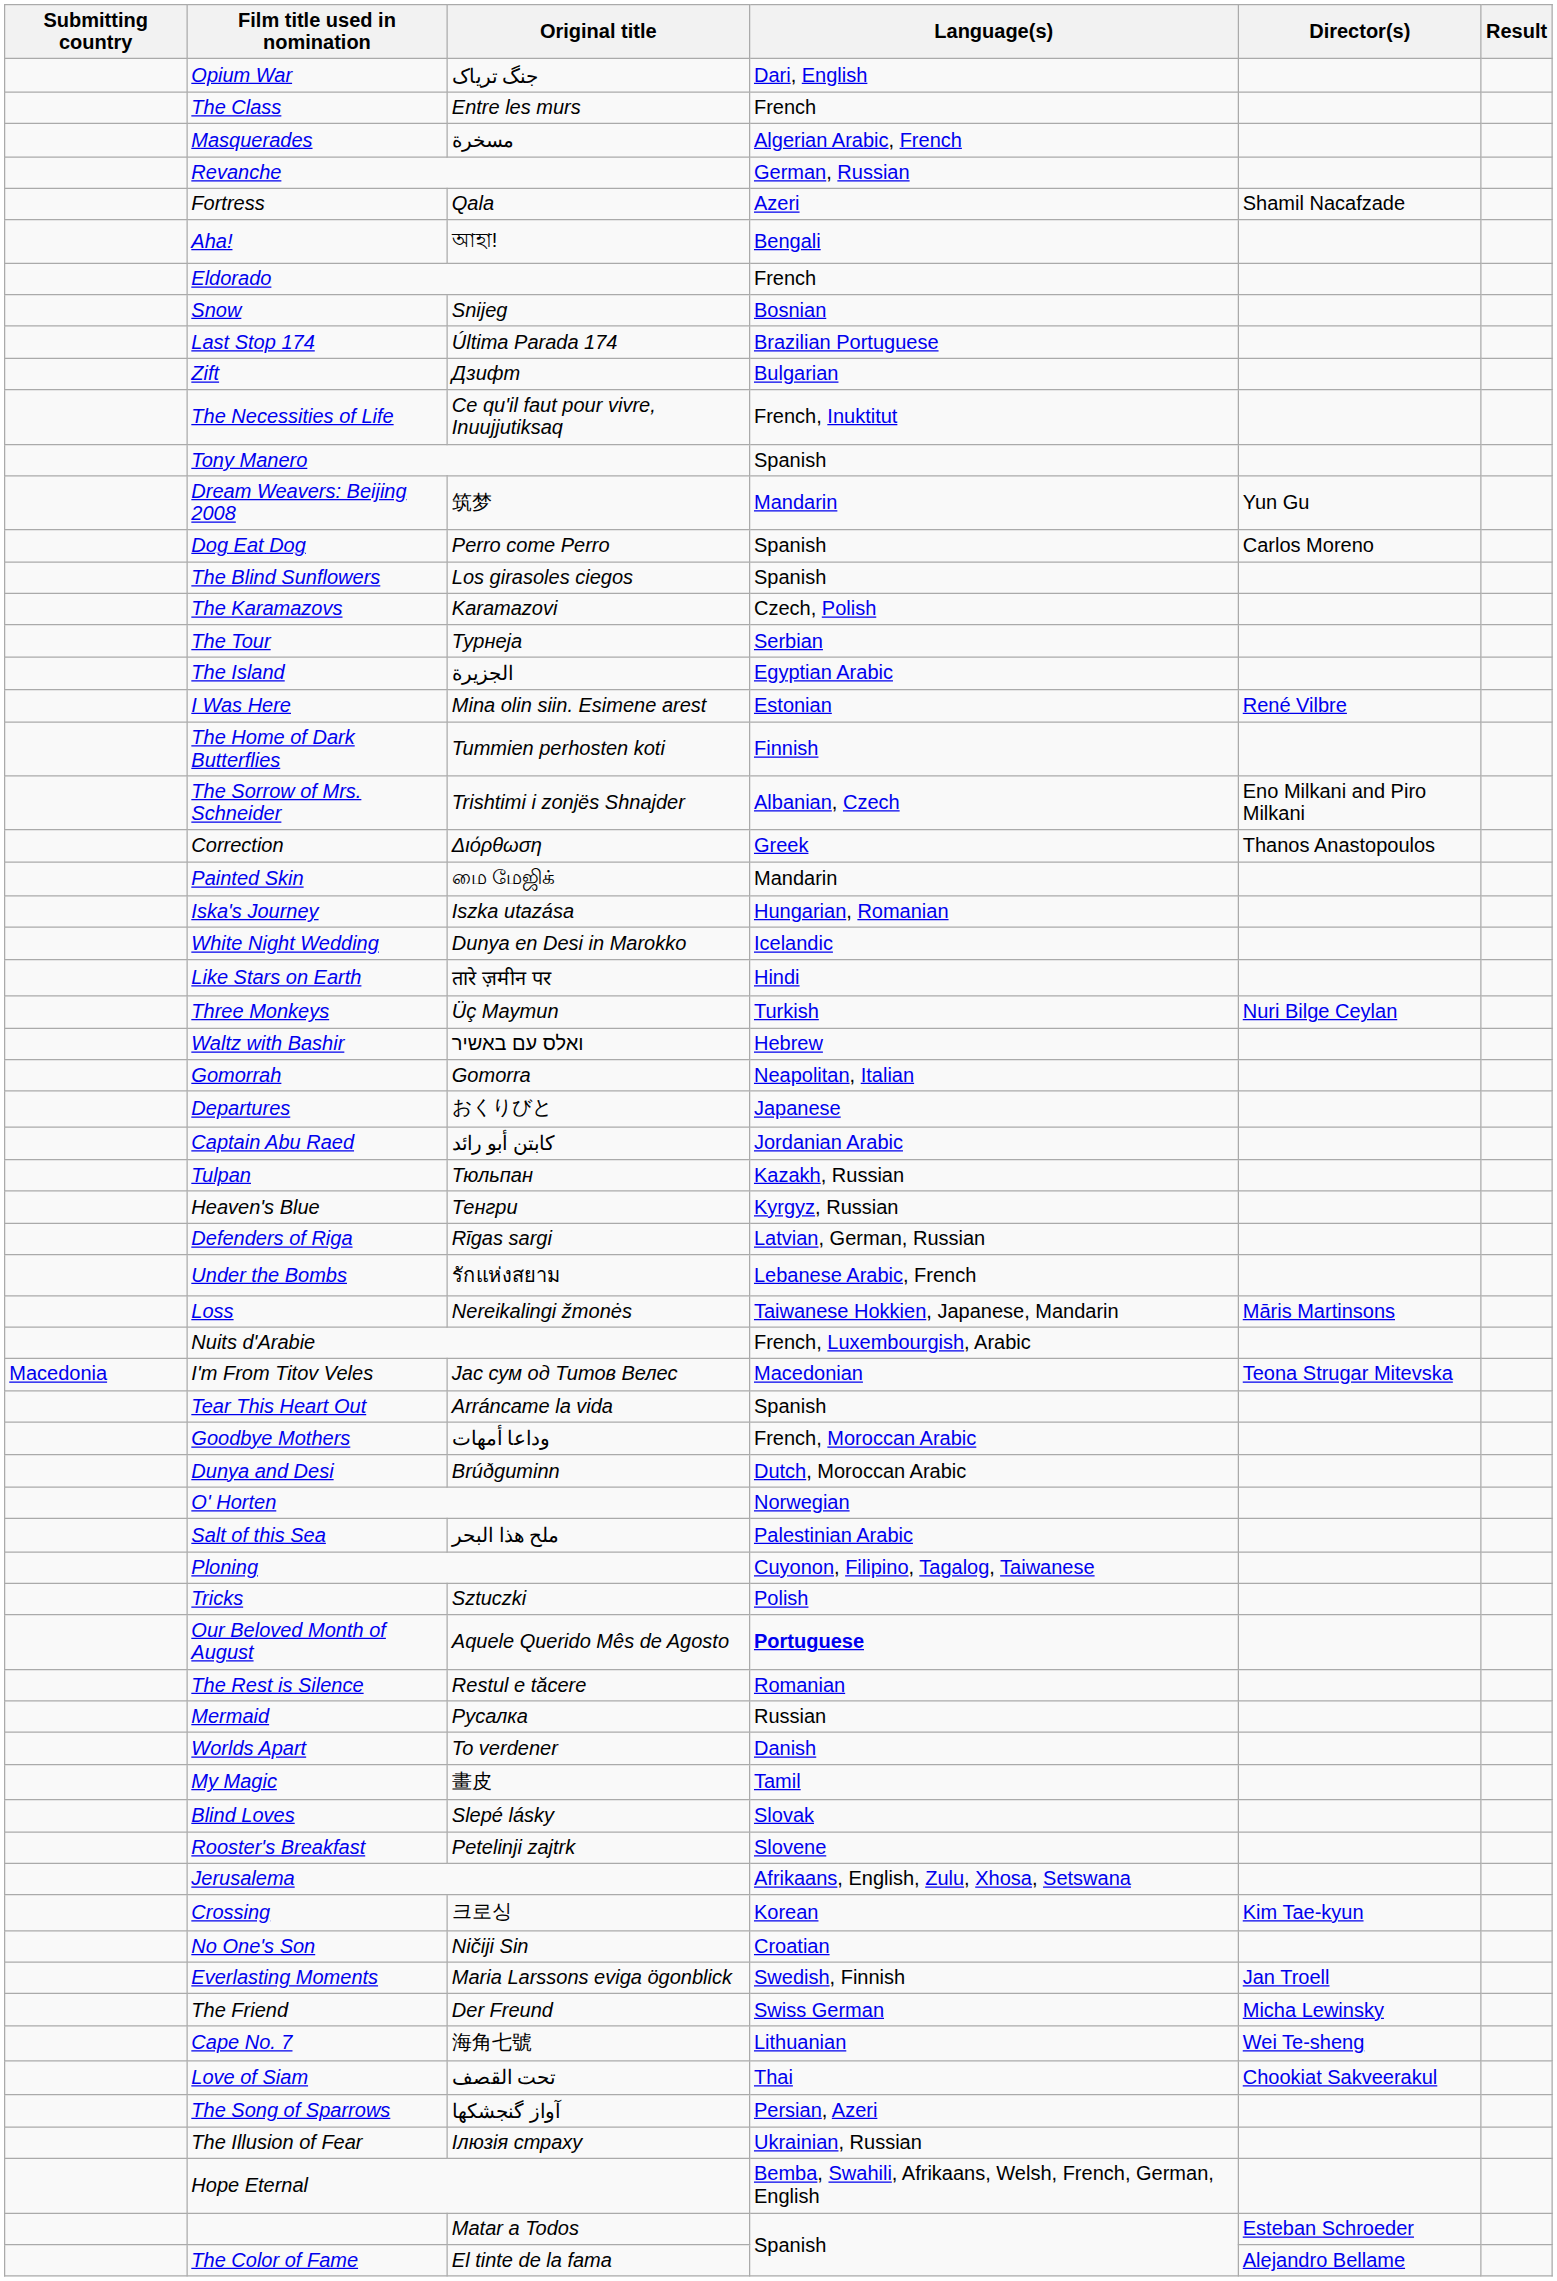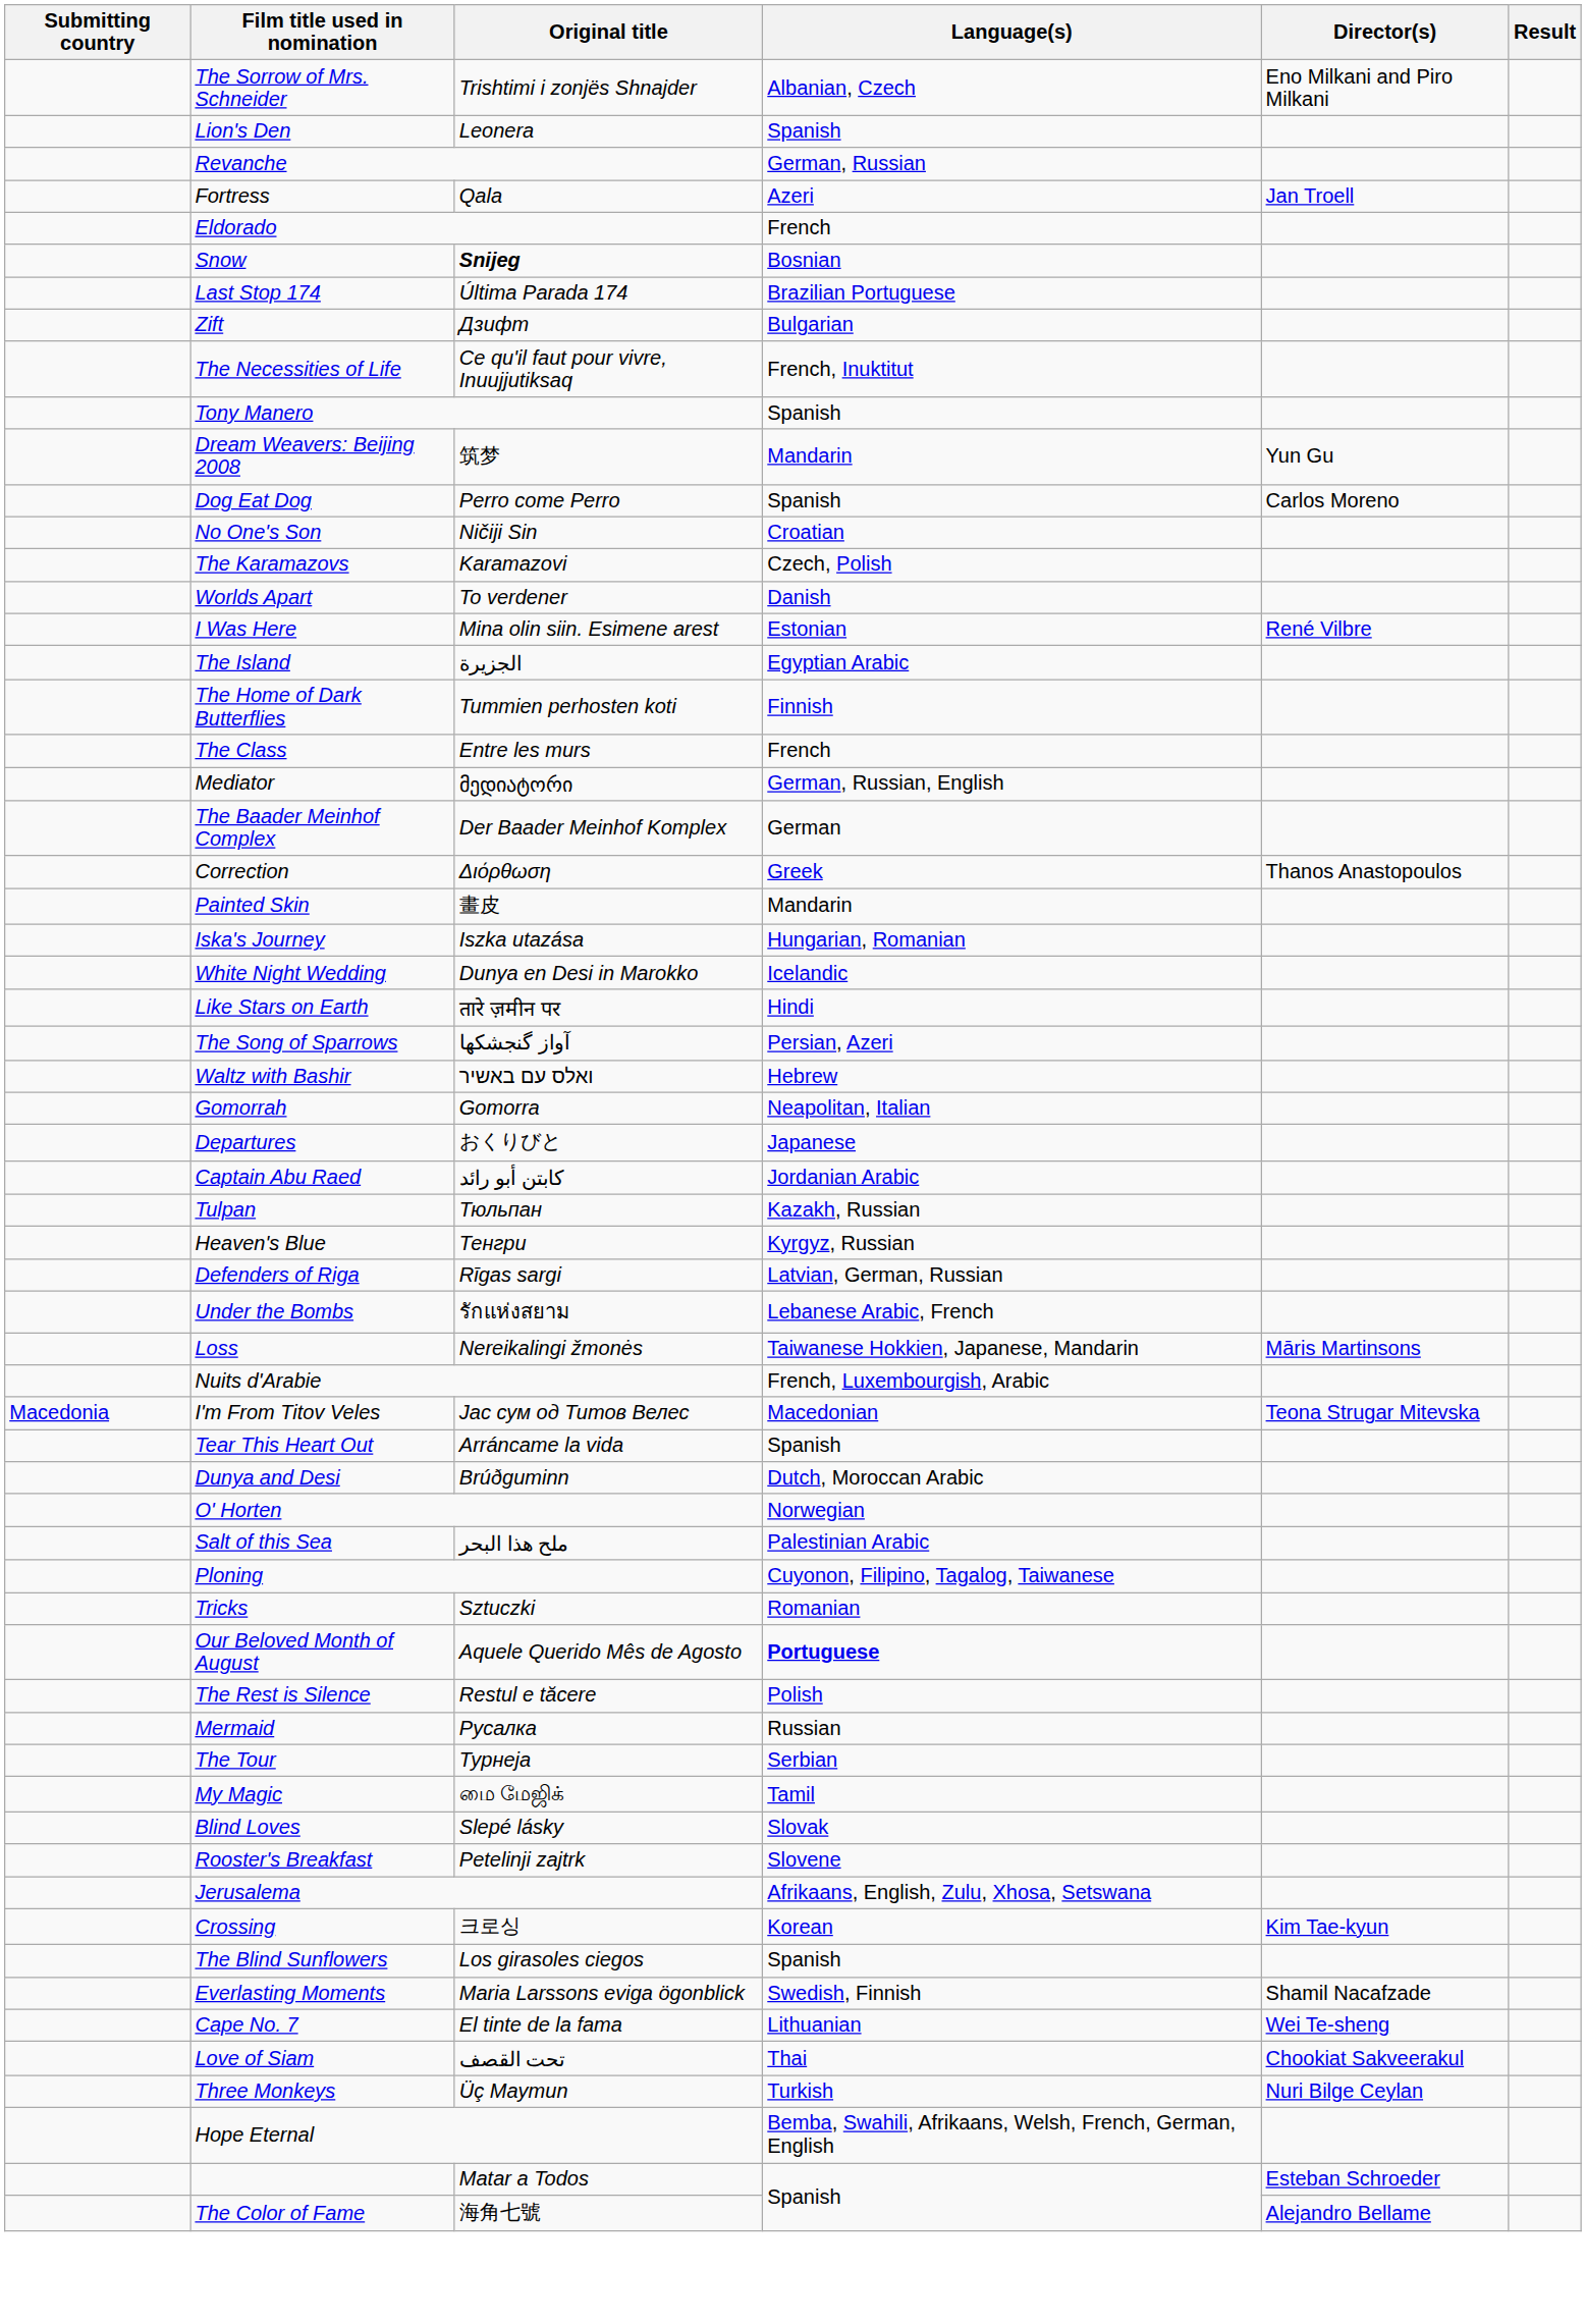- row: Opium War | جنگ تریاک | Dari, English
rows swapped: The Sorrow of Mrs. Schneider <-> The Class
- row: Masquerades | مسخرة | Algerian Arabic, French
+ row: Lion's Den | Leonera | Spanish
Fortress | Director(s): Shamil Nacafzade -> Jan Troell
- row: Aha! | আহা! | Bengali
Snow | Original title: normal -> bold
rows swapped: No One's Son <-> The Blind Sunflowers
rows swapped: Worlds Apart <-> The Tour
rows swapped: The Island <-> I Was Here
+ row: Mediator | მედიატორი | German, Russian, English
+ row: The Baader Meinhof Complex | Der Baader Meinhof Komplex | German
Painted Skin | Original title: மை மேஜிக் -> 畫皮
rows swapped: The Song of Sparrows <-> Three Monkeys
- row: Goodbye Mothers | وداعا أمهات | French, Moroccan Arabic
Tricks | Language(s): Polish -> Romanian
The Rest is Silence | Language(s): Romanian -> Polish
My Magic | Original title: 畫皮 -> மை மேஜிக்
Everlasting Moments | Director(s): Jan Troell -> Shamil Nacafzade
- row: The Friend | Der Freund | Swiss German | Micha Lewinsky
Cape No. 7 | Original title: 海角七號 -> El tinte de la fama
- row: The Illusion of Fear | Ілюзія страху | Ukrainian, Russian
The Color of Fame | Original title: El tinte de la fama -> 海角七號
